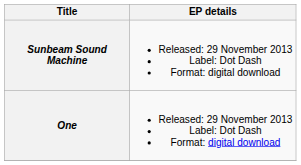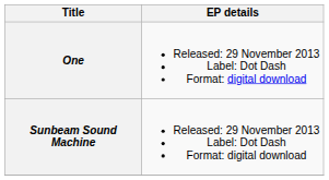rows swapped: One <-> Sunbeam Sound Machine
